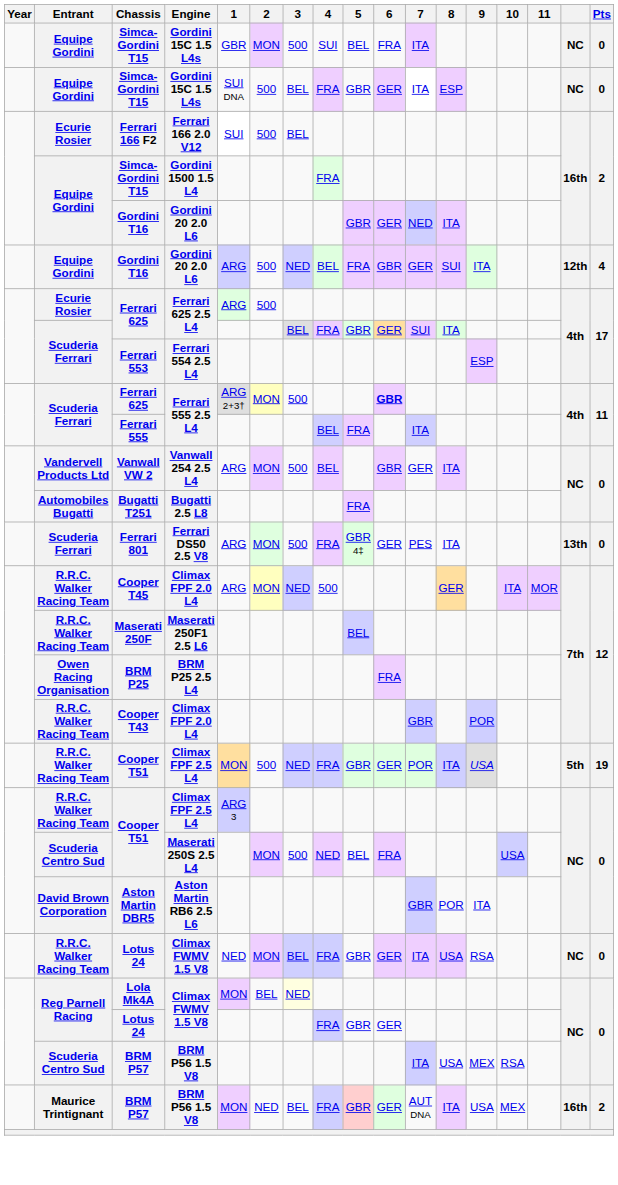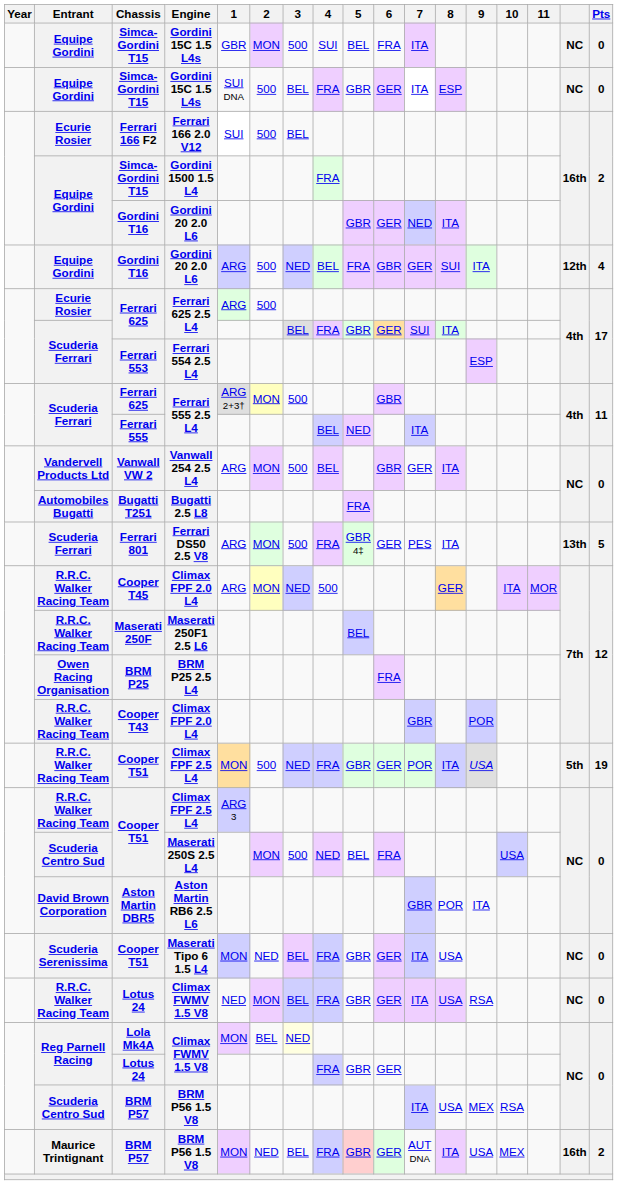Ferrari 625 / Ferrari 555 2.5 L4 | 6: bold -> normal
Ferrari 555 / Ferrari 555 2.5 L4 | 5: FRA -> NED
Ferrari DS50 2.5 V8 | Pts: 0 -> 5
+ row: Scuderia Serenissima | Cooper T51 | Maserati Tipo 6 1.5 L4 | MON | NED | BEL | FRA | GBR | GER | ITA | USA | NC | 0
